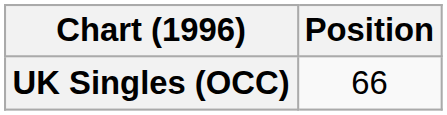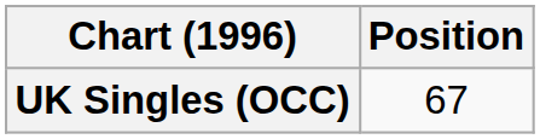UK Singles (OCC) | Position: 66 -> 67
